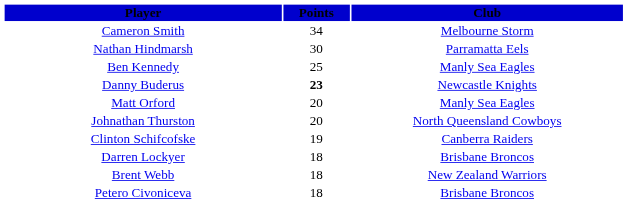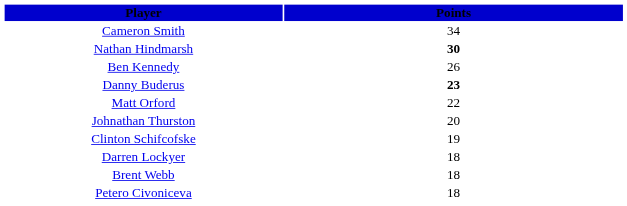- column: Club | Melbourne Storm | Parramatta Eels | Manly Sea Eagles | Newcastle Knights | Manly Sea Eagles | North Queensland Cowboys | Canberra Raiders | Brisbane Broncos | New Zealand Warriors | Brisbane Broncos
Nathan Hindmarsh | Points: normal -> bold
Ben Kennedy | Points: 25 -> 26
Matt Orford | Points: 20 -> 22
